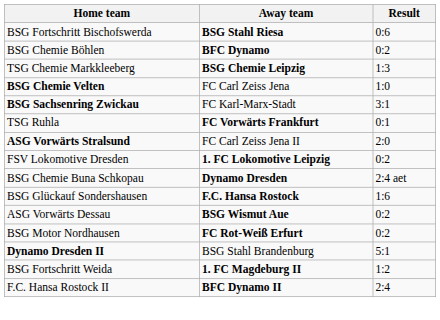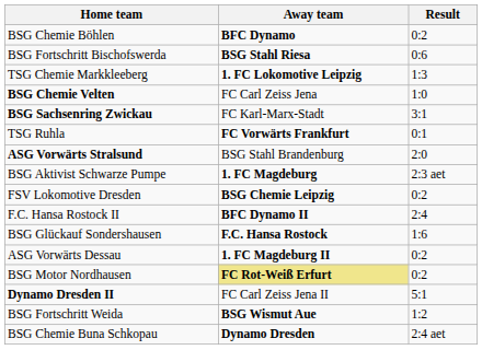rows swapped: BSG Chemie Böhlen <-> BSG Fortschritt Bischofswerda
TSG Chemie Markkleeberg | Away team: BSG Chemie Leipzig -> 1. FC Lokomotive Leipzig
ASG Vorwärts Stralsund | Away team: FC Carl Zeiss Jena II -> BSG Stahl Brandenburg
+ row: BSG Aktivist Schwarze Pumpe | 1. FC Magdeburg | 2:3 aet
FSV Lokomotive Dresden | Away team: 1. FC Lokomotive Leipzig -> BSG Chemie Leipzig
rows swapped: BSG Chemie Buna Schkopau <-> F.C. Hansa Rostock II
ASG Vorwärts Dessau | Away team: BSG Wismut Aue -> 1. FC Magdeburg II
BSG Motor Nordhausen | Away team: no background -> khaki background
Dynamo Dresden II | Away team: BSG Stahl Brandenburg -> FC Carl Zeiss Jena II
BSG Fortschritt Weida | Away team: 1. FC Magdeburg II -> BSG Wismut Aue
